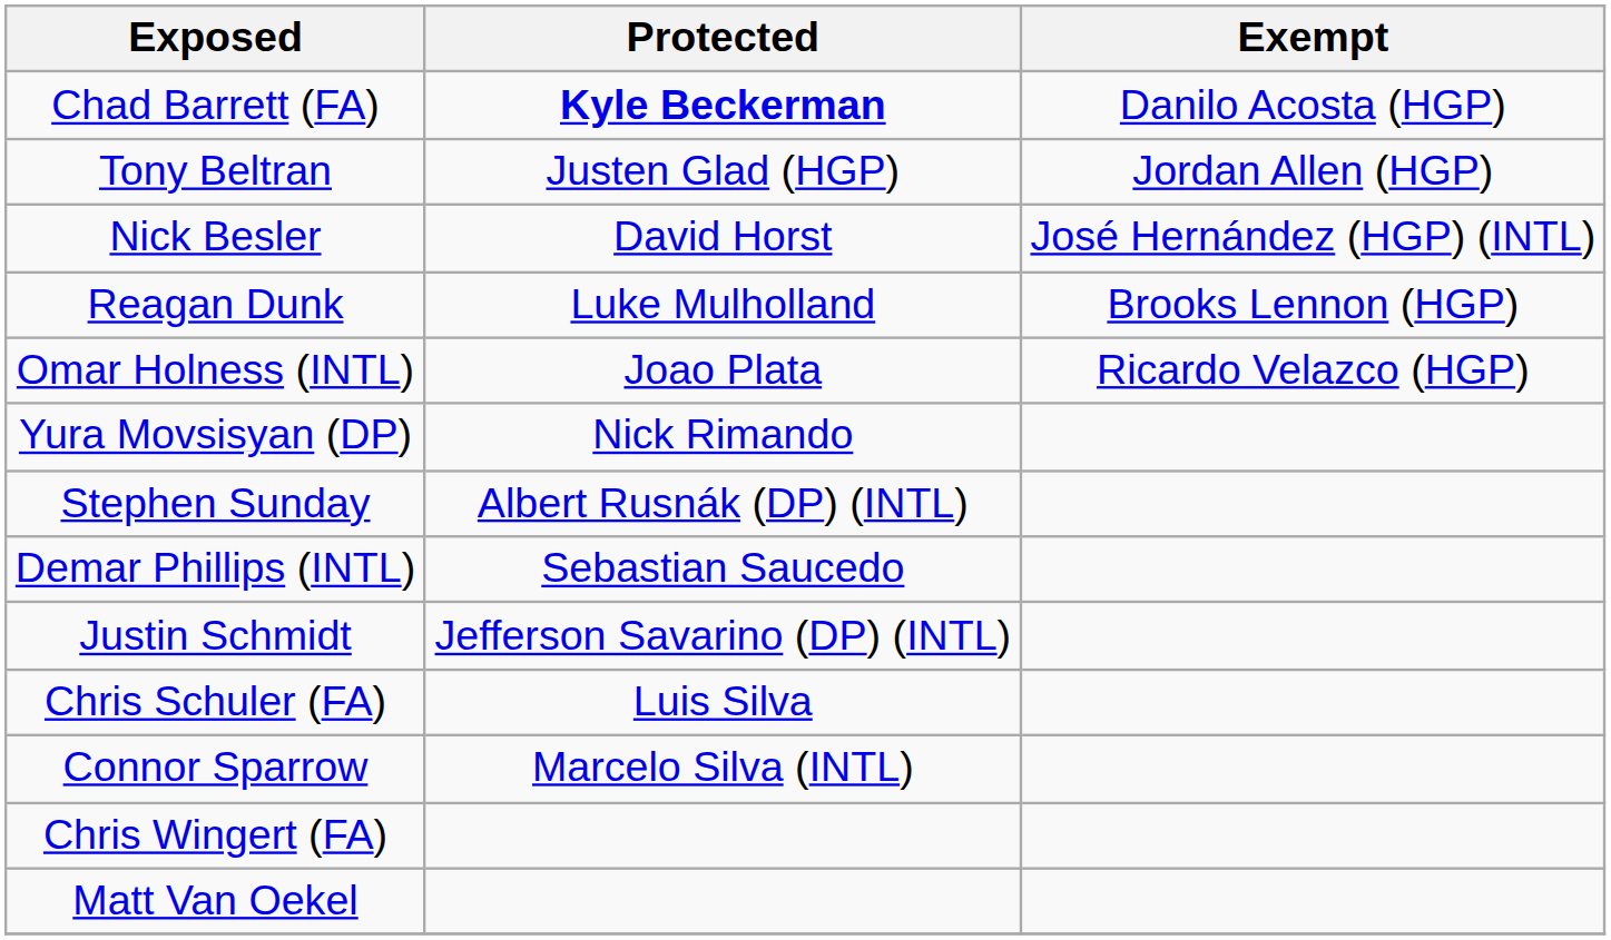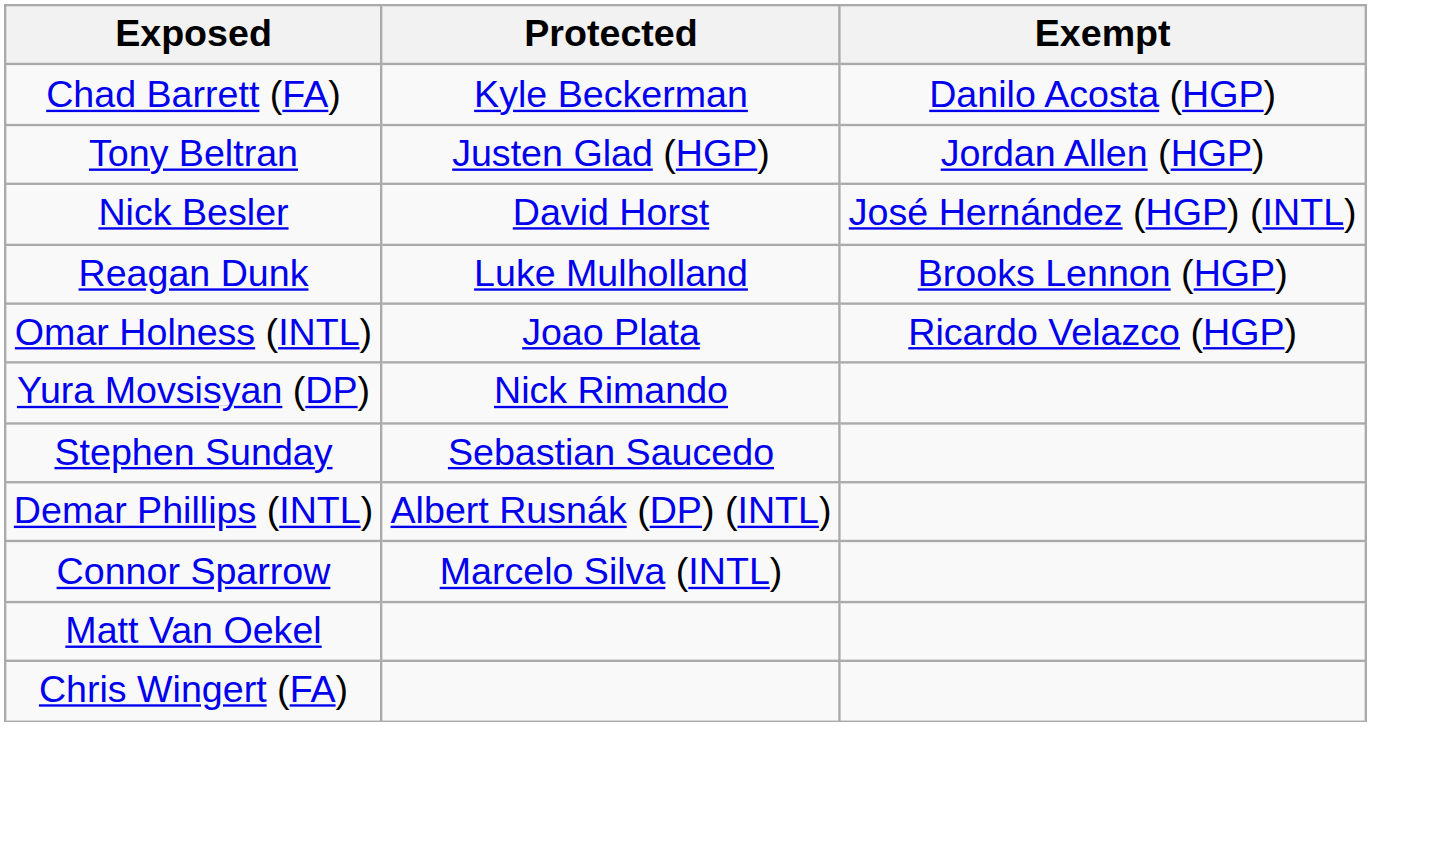Chad Barrett (FA) | Protected: bold -> normal
Stephen Sunday | Protected: Albert Rusnák (DP) (INTL) -> Sebastian Saucedo
Demar Phillips (INTL) | Protected: Sebastian Saucedo -> Albert Rusnák (DP) (INTL)
- row: Justin Schmidt | Jefferson Savarino (DP) (INTL)
- row: Chris Schuler (FA) | Luis Silva
rows swapped: Matt Van Oekel <-> Chris Wingert (FA)
